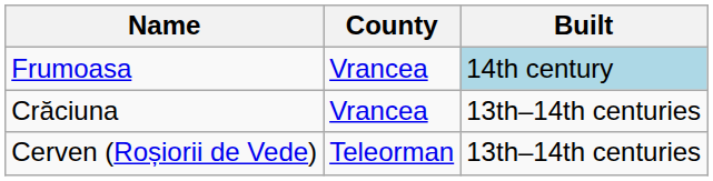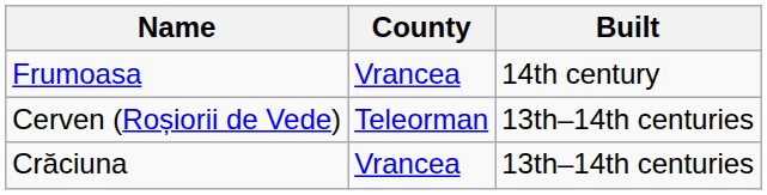Frumoasa | Built: lightblue background -> no background
rows swapped: Crăciuna <-> Cerven (Roșiorii de Vede)
